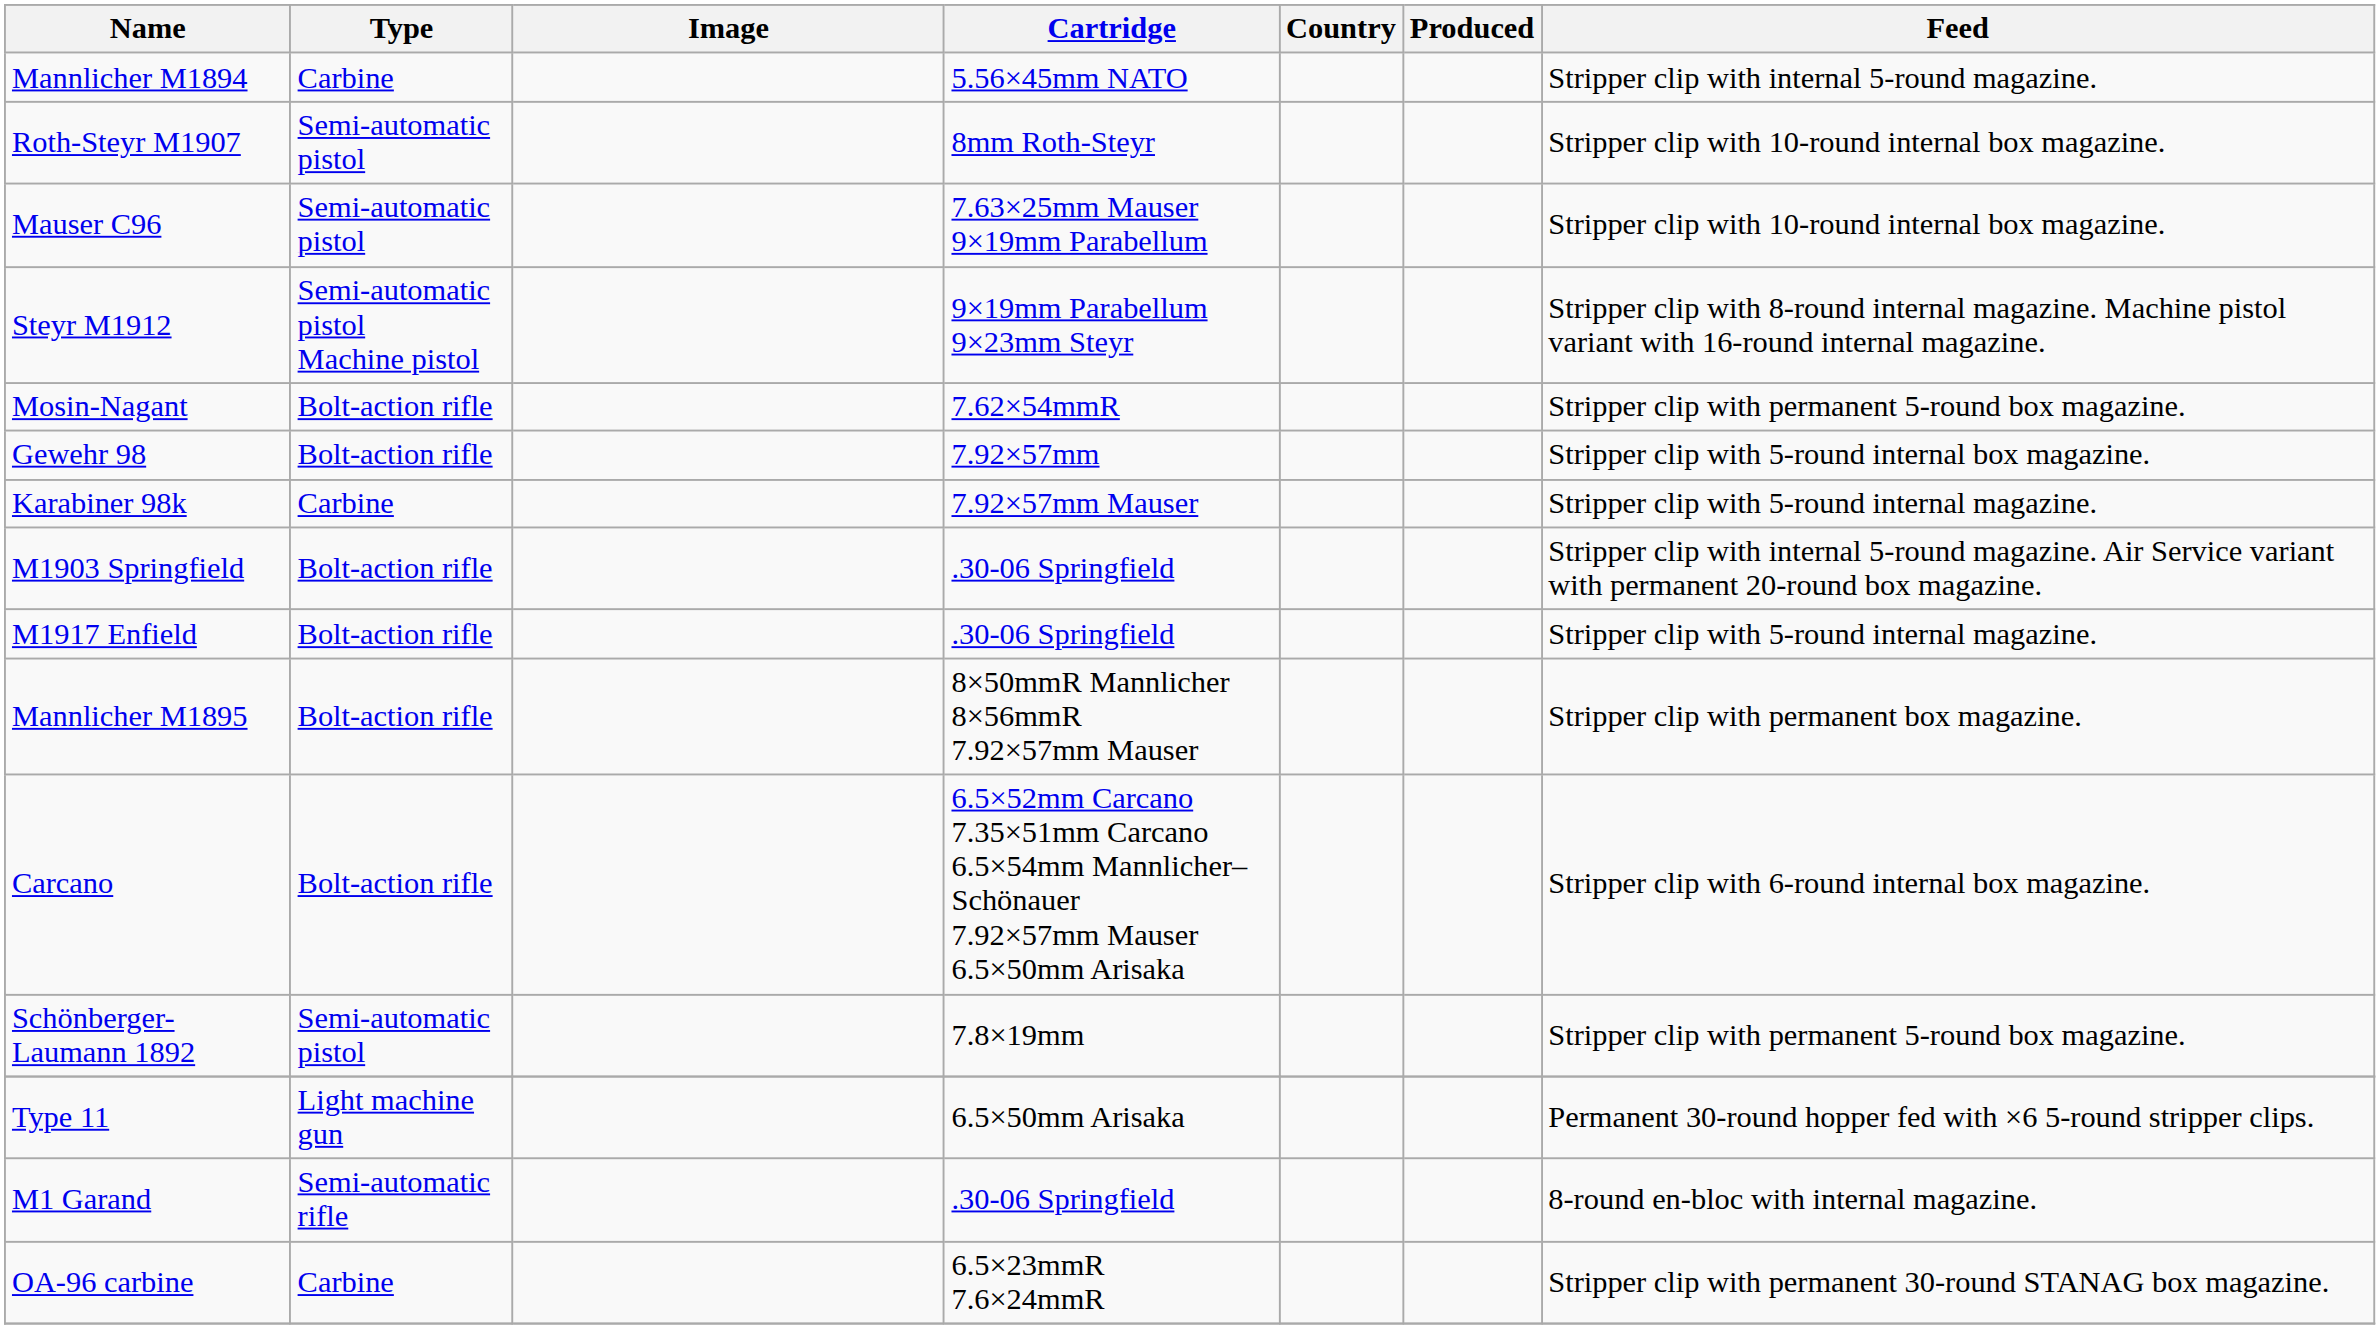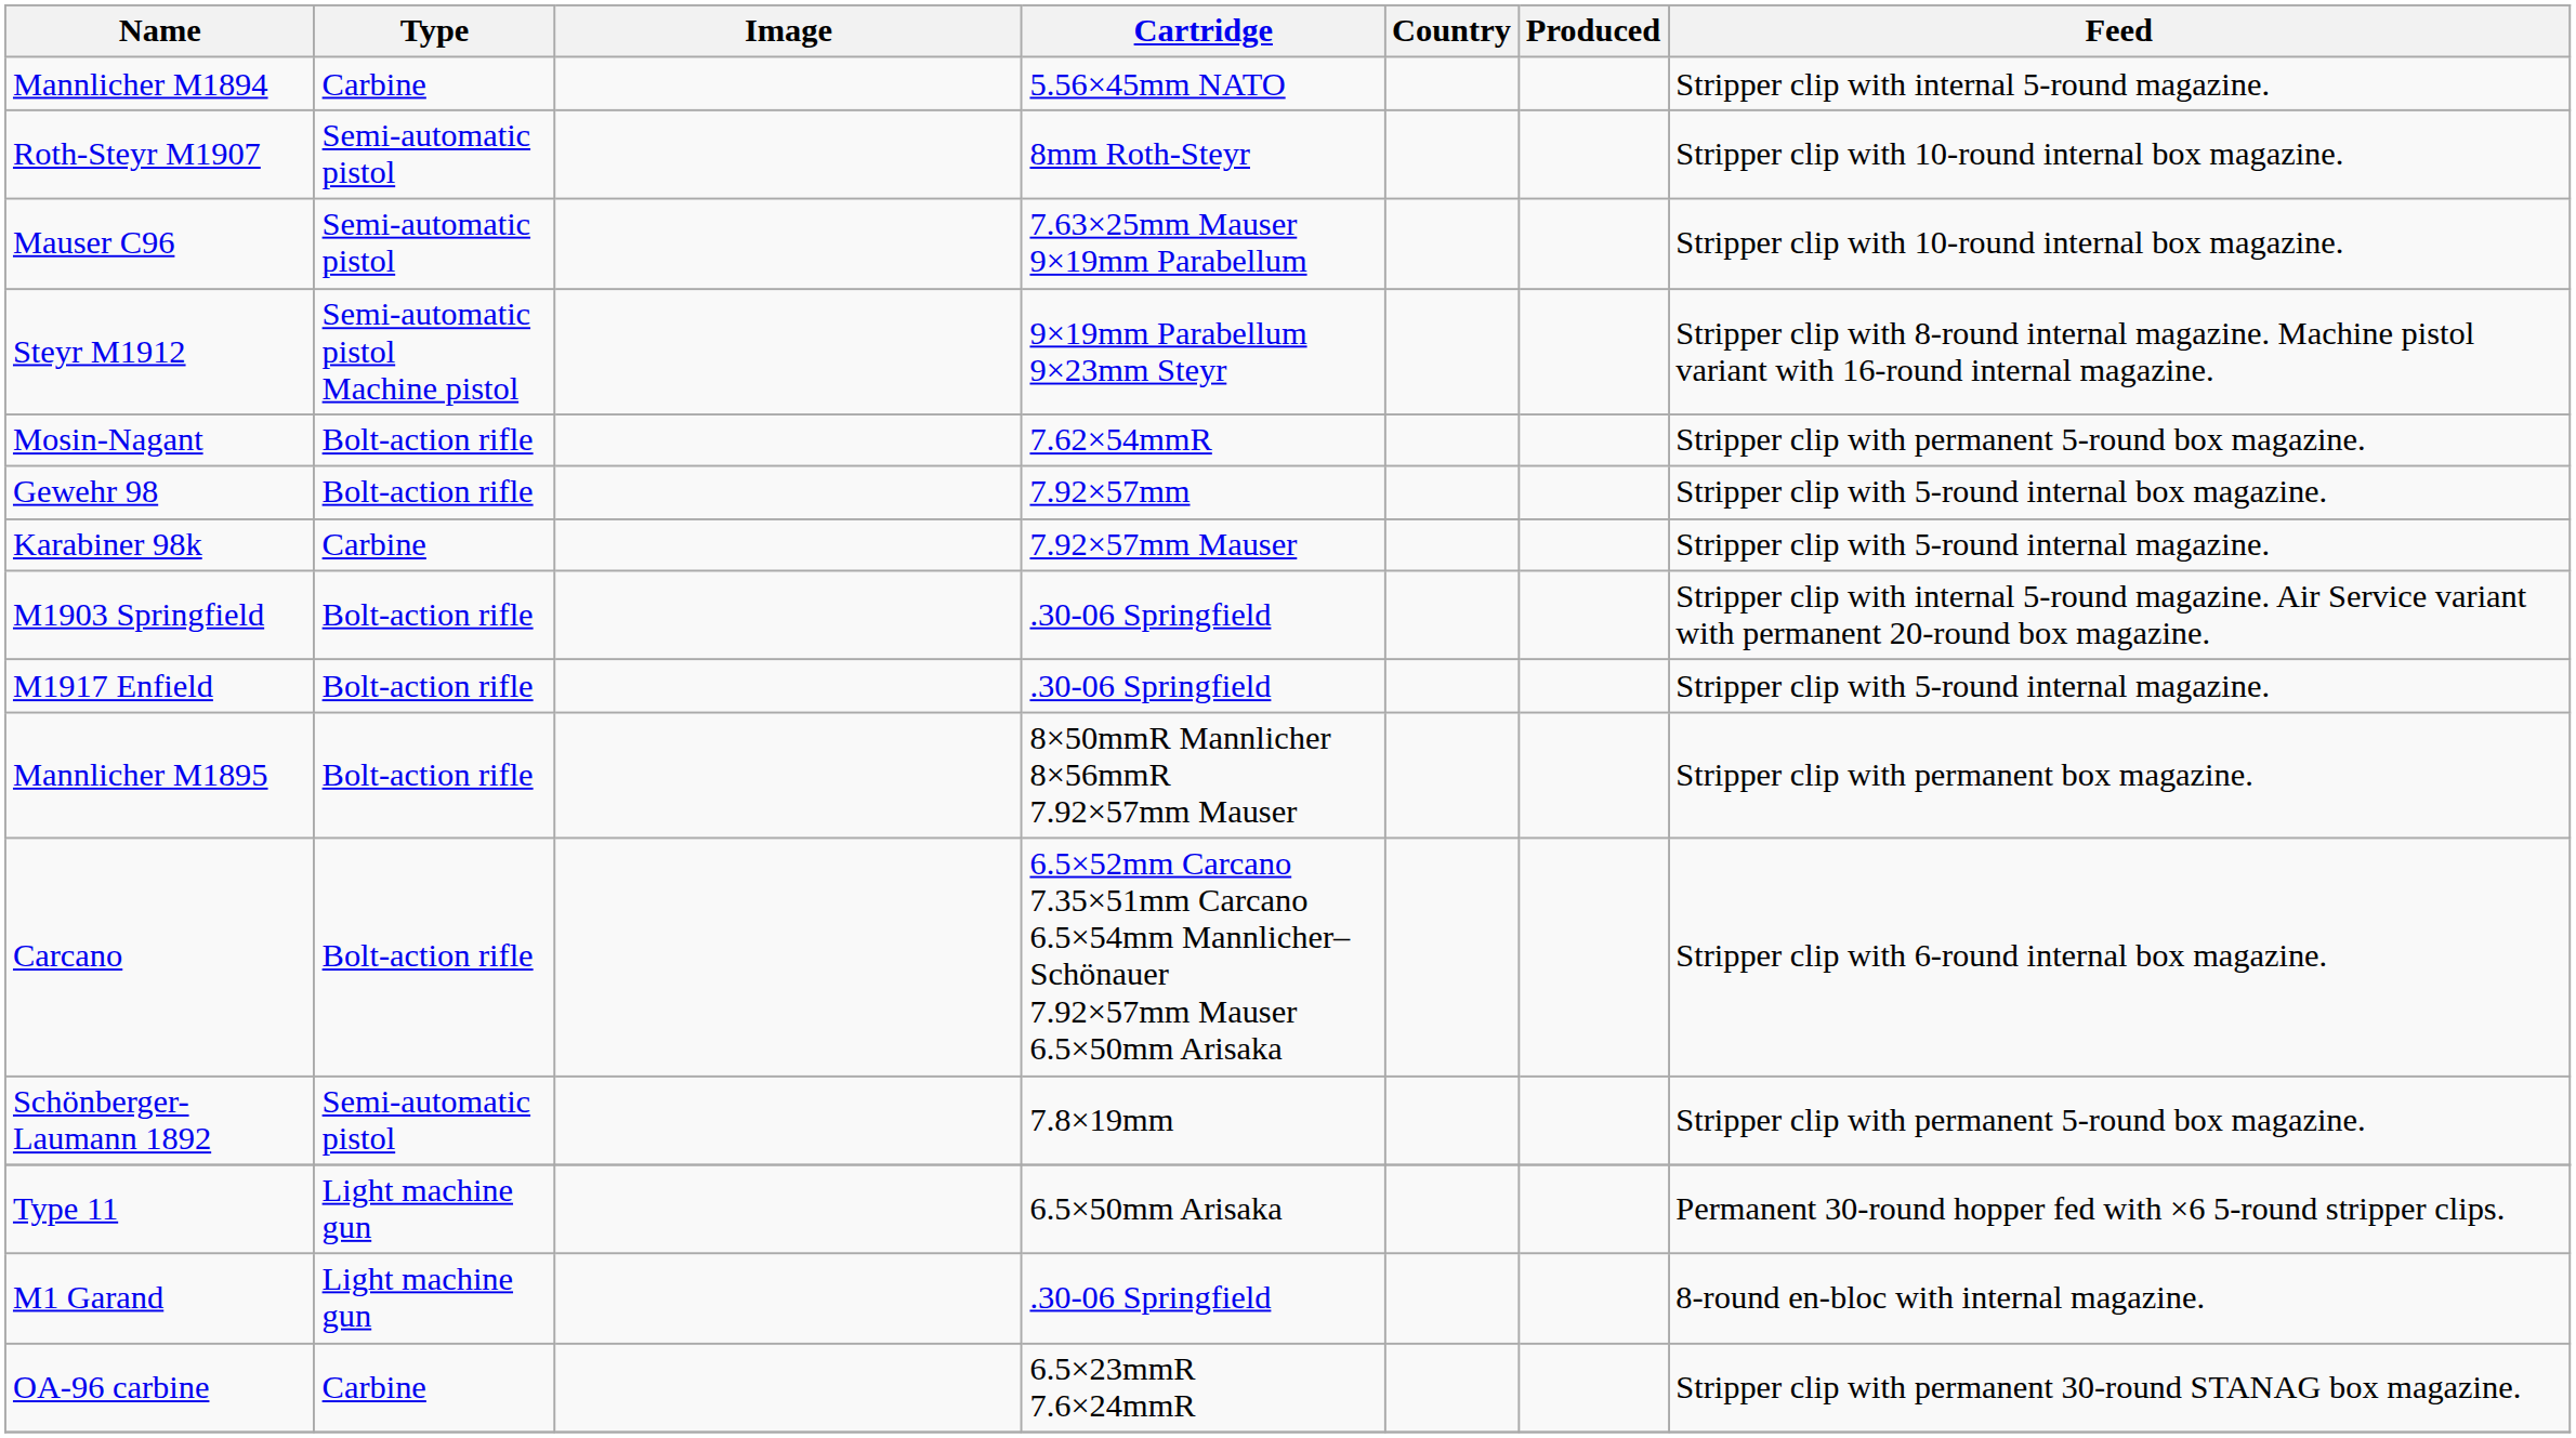M1 Garand | Type: Semi-automatic rifle -> Light machine gun
